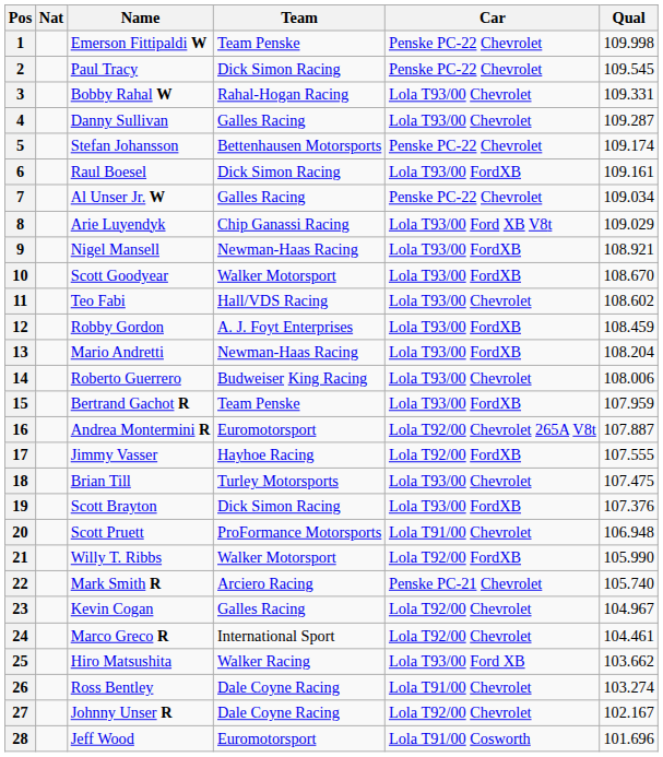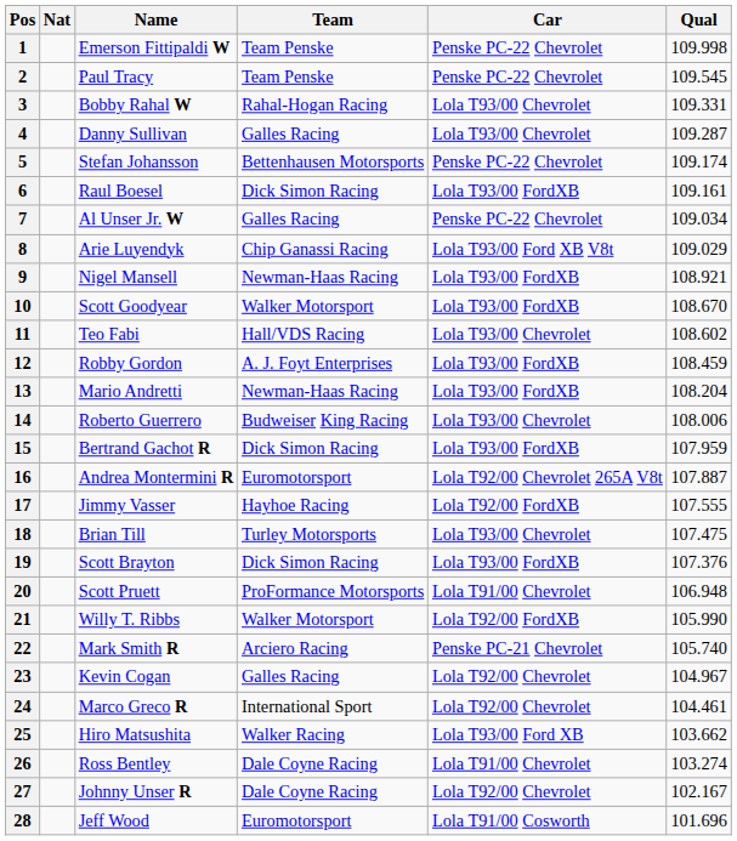2 | Team: Dick Simon Racing -> Team Penske
15 | Team: Team Penske -> Dick Simon Racing
